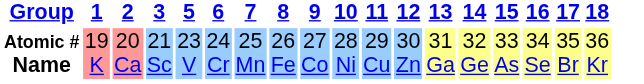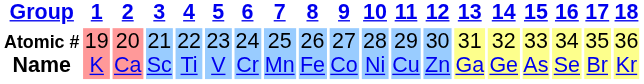+ column: 4 | 22 Ti
